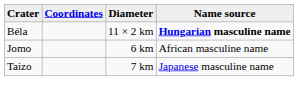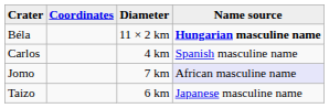+ row: Carlos | 4 km | Spanish masculine name
Jomo | Diameter: 6 km -> 7 km
Jomo | Name source: no background -> lavender background
Taizo | Diameter: 7 km -> 6 km
